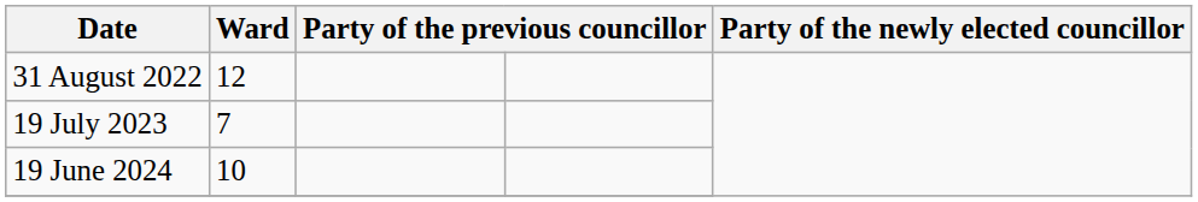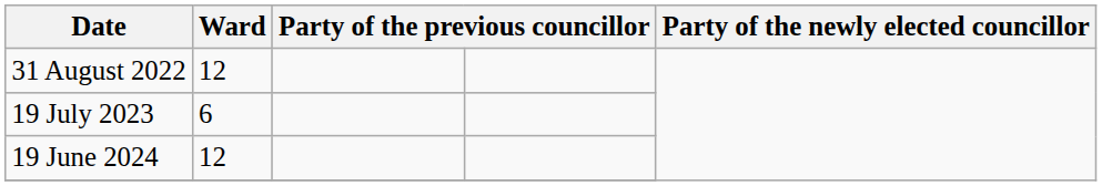19 July 2023 | Ward: 7 -> 6
19 June 2024 | Ward: 10 -> 12
